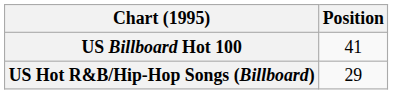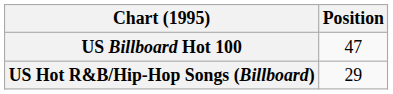US Billboard Hot 100 | Position: 41 -> 47
